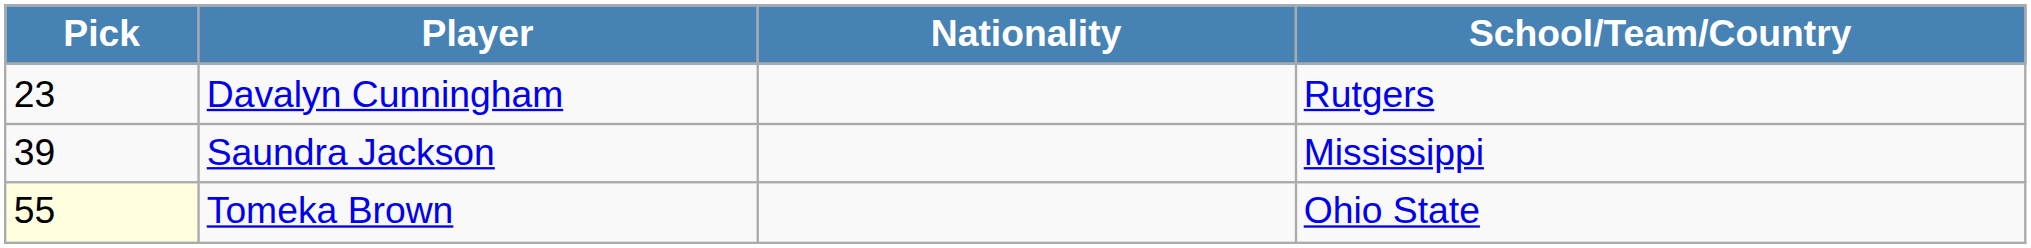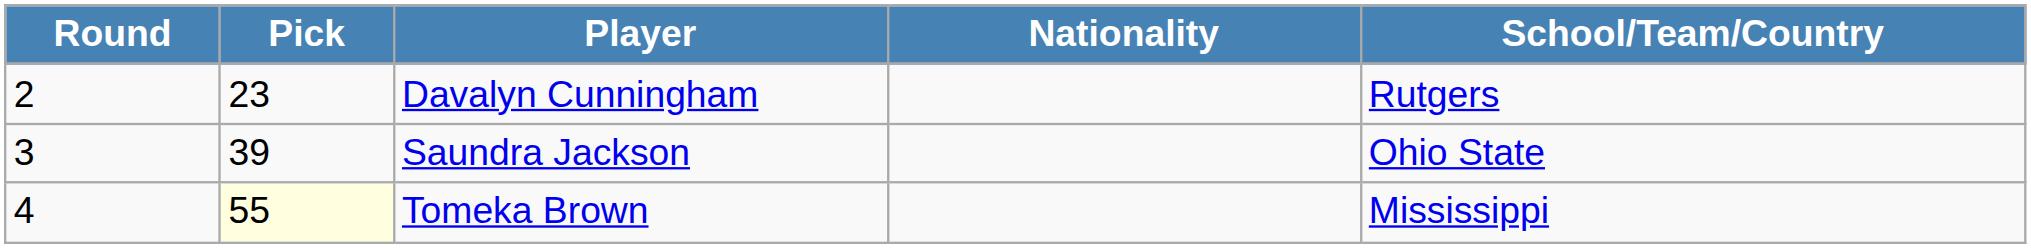+ column: Round | 2 | 3 | 4
Saundra Jackson | School/Team/Country: Mississippi -> Ohio State
Tomeka Brown | School/Team/Country: Ohio State -> Mississippi
